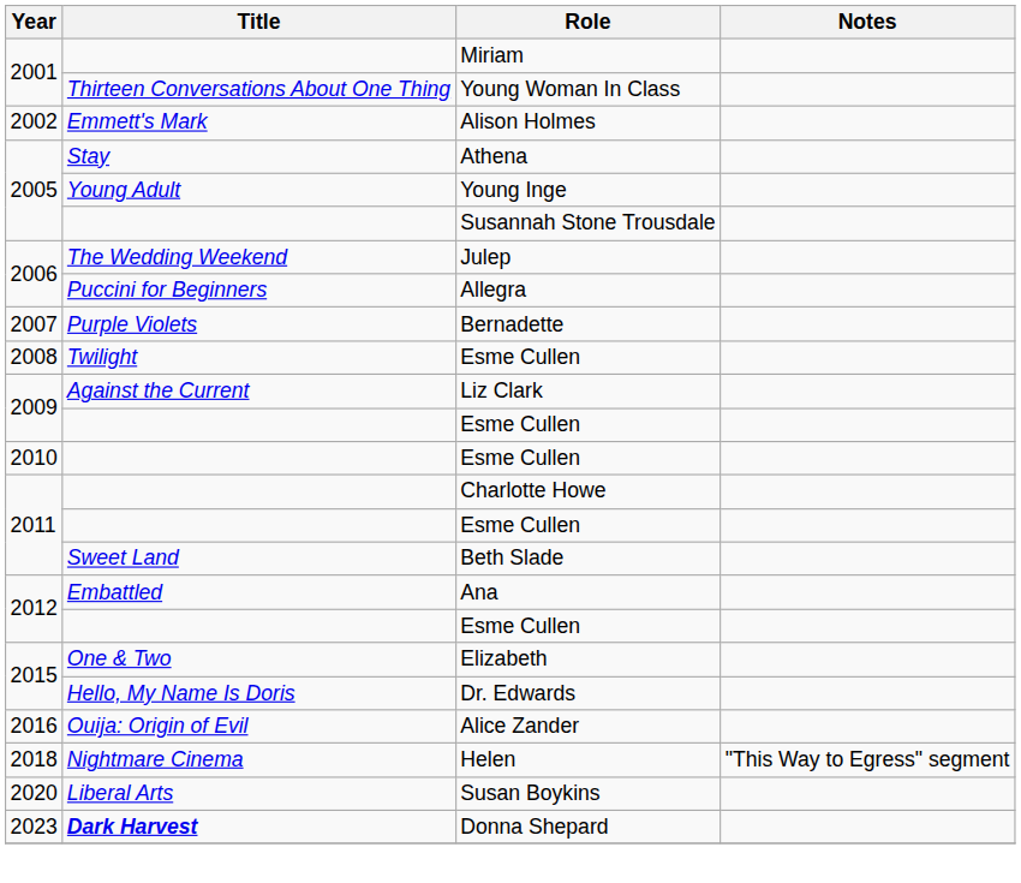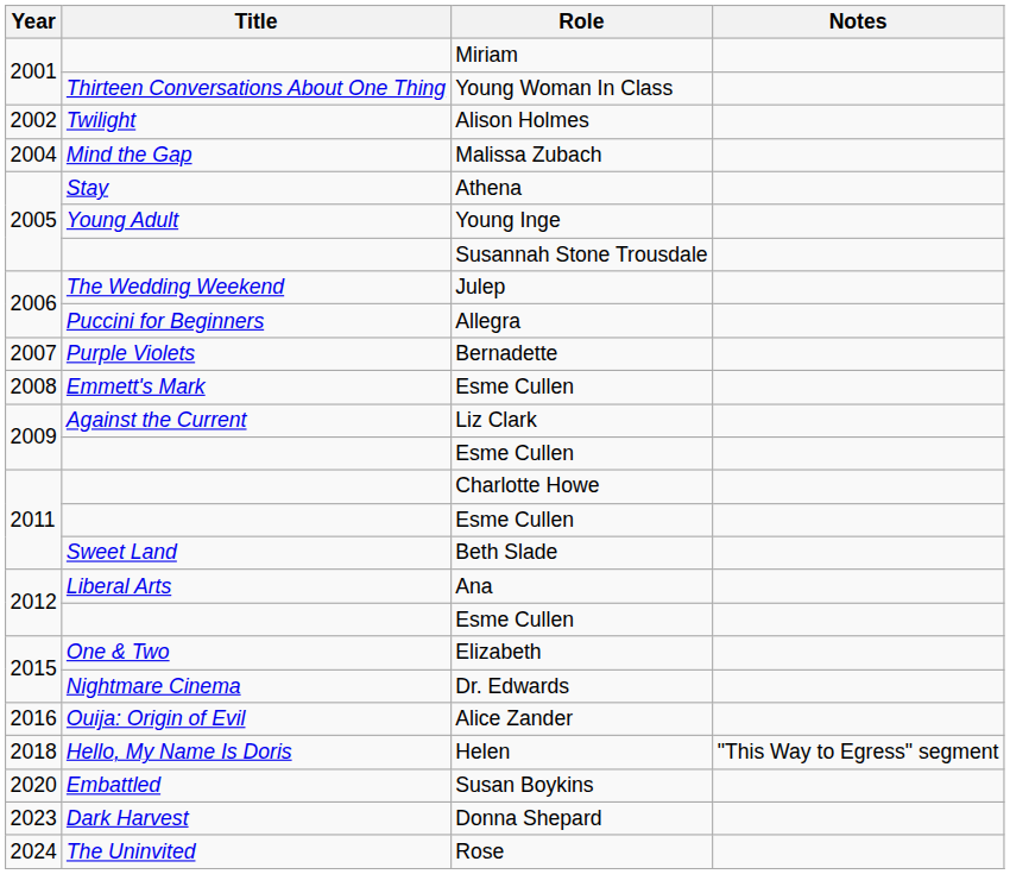Alison Holmes | Title: Emmett's Mark -> Twilight
+ row: 2004 | Mind the Gap | Malissa Zubach
2008 / Esme Cullen | Title: Twilight -> Emmett's Mark
- row: 2010 | Esme Cullen
Ana | Title: Embattled -> Liberal Arts
Dr. Edwards | Title: Hello, My Name Is Doris -> Nightmare Cinema
Helen | Title: Nightmare Cinema -> Hello, My Name Is Doris
Susan Boykins | Title: Liberal Arts -> Embattled
Donna Shepard | Title: bold -> normal
+ row: 2024 | The Uninvited | Rose
